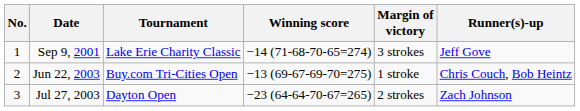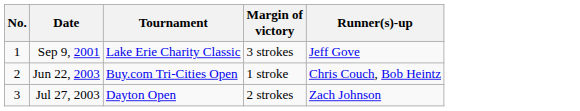- column: Winning score | −14 (71-68-70-65=274) | −13 (69-67-69-70=275) | −23 (64-64-70-67=265)
